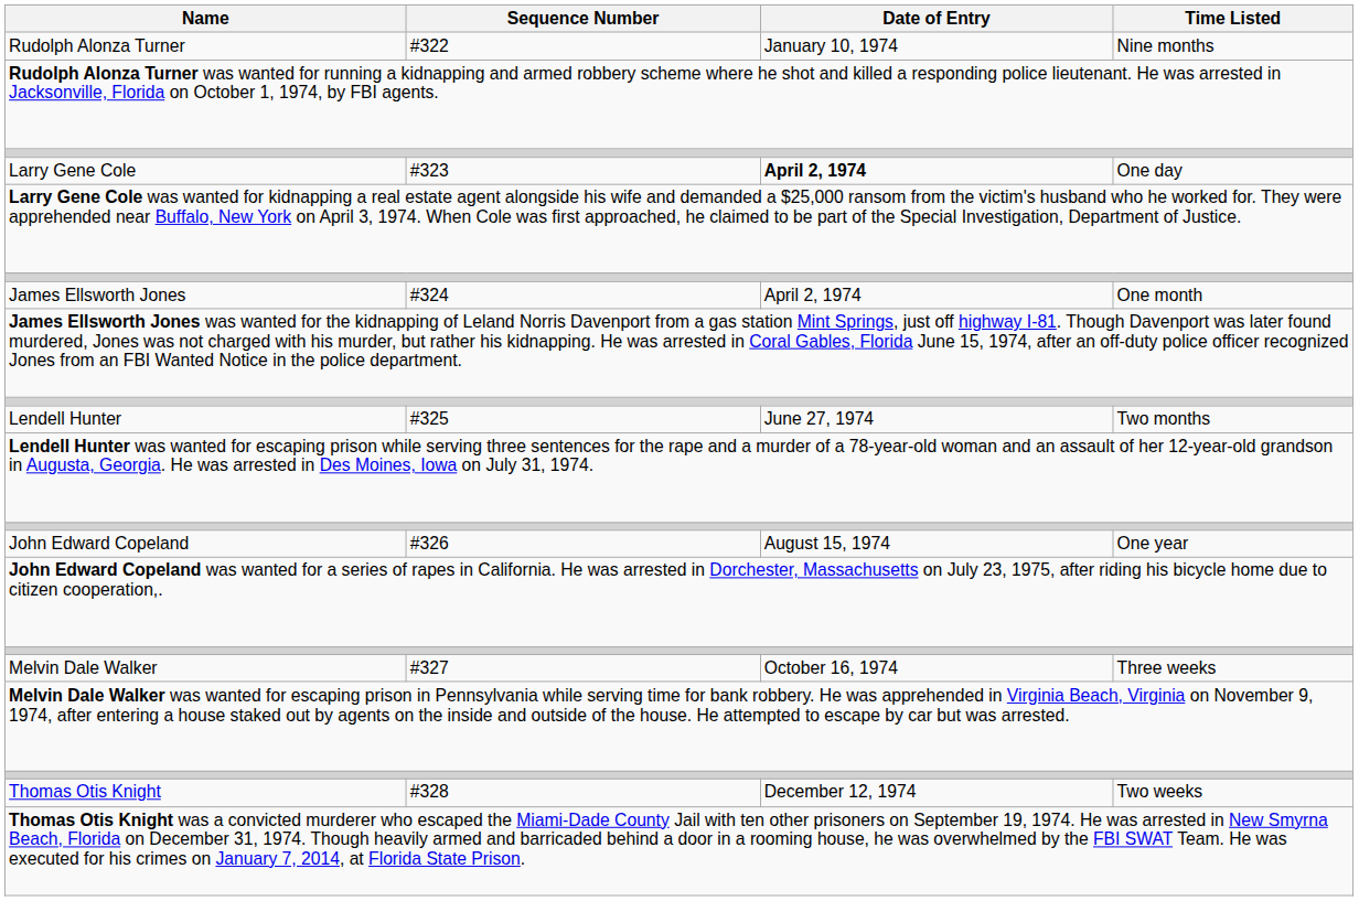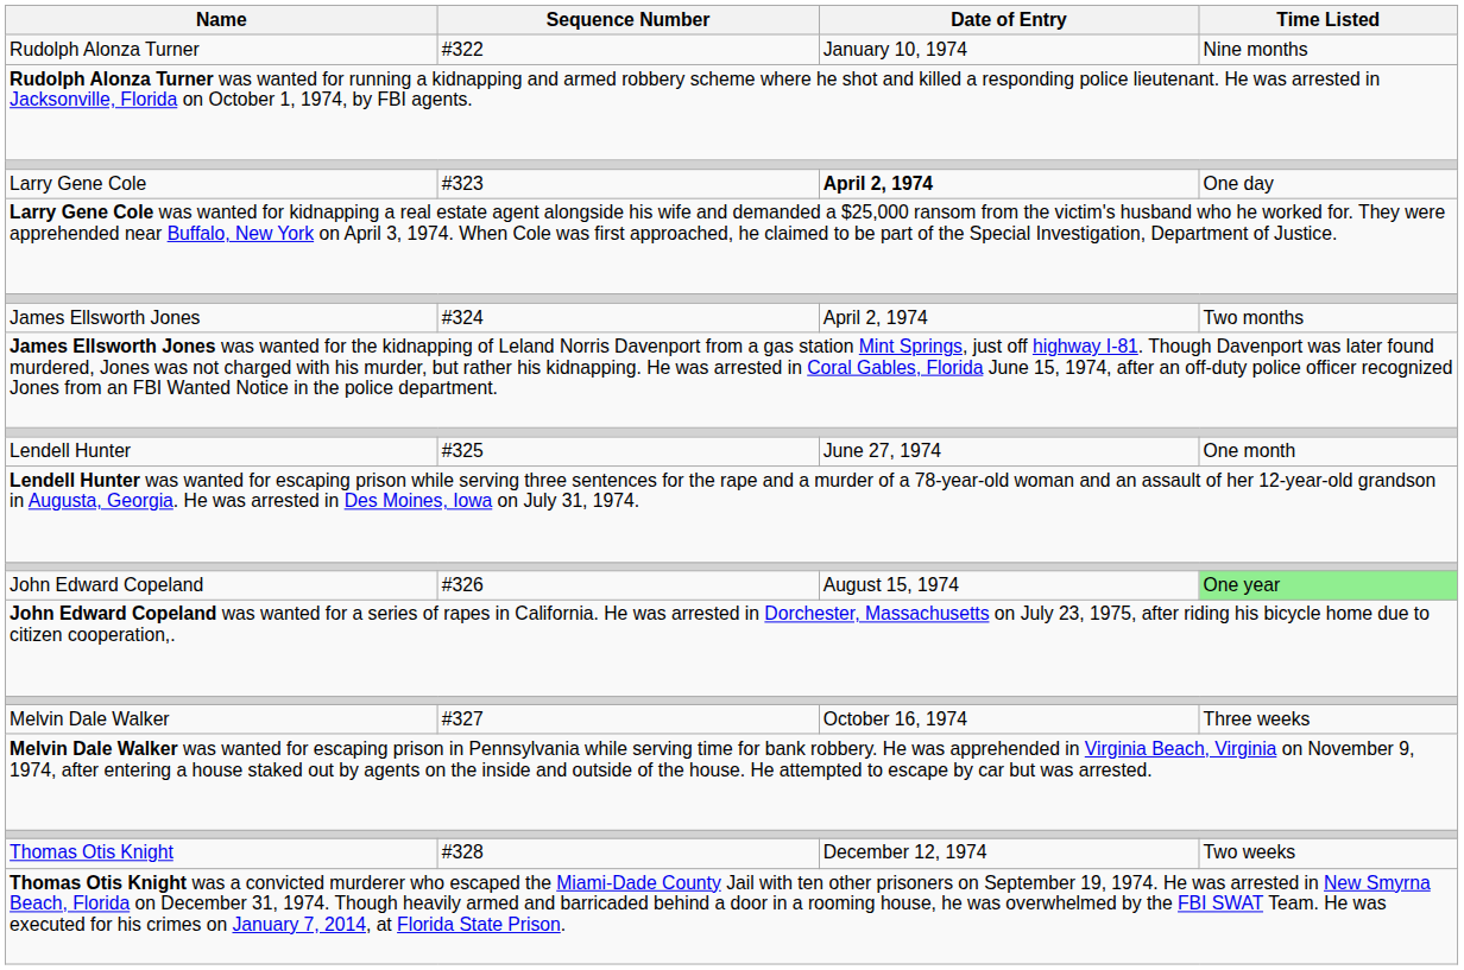James Ellsworth Jones | Time Listed: One month -> Two months
Lendell Hunter | Time Listed: Two months -> One month
John Edward Copeland | Time Listed: no background -> lightgreen background
